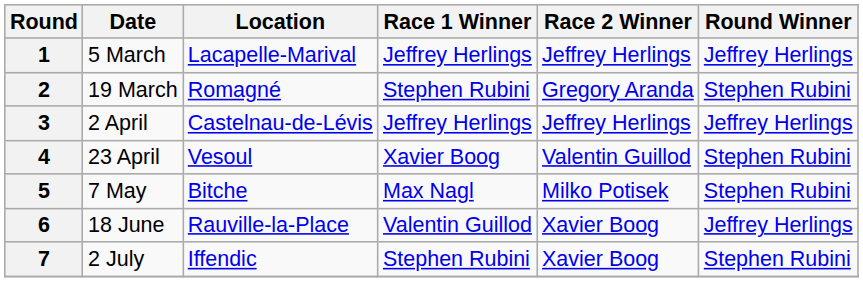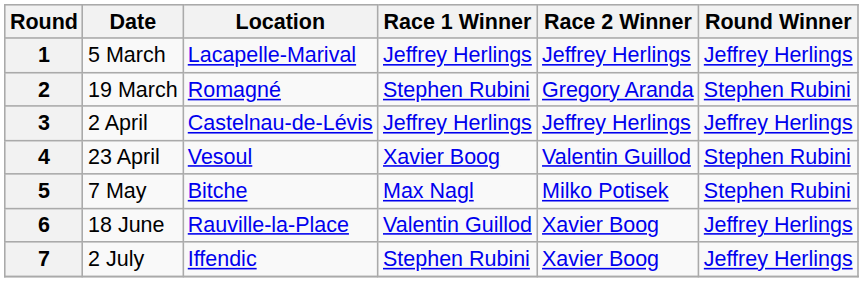7 | Round Winner: Stephen Rubini -> Jeffrey Herlings
